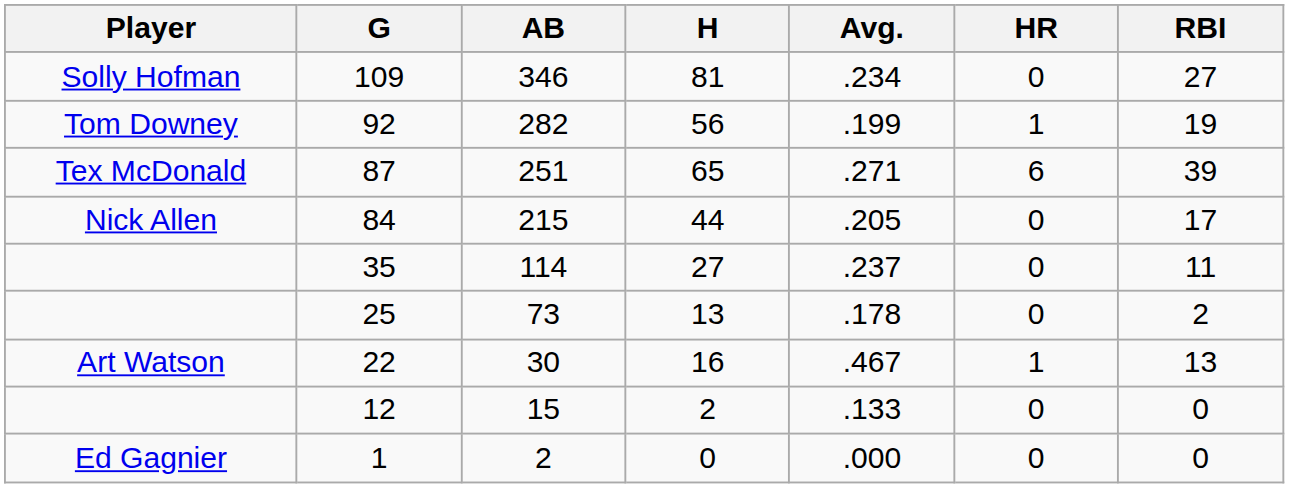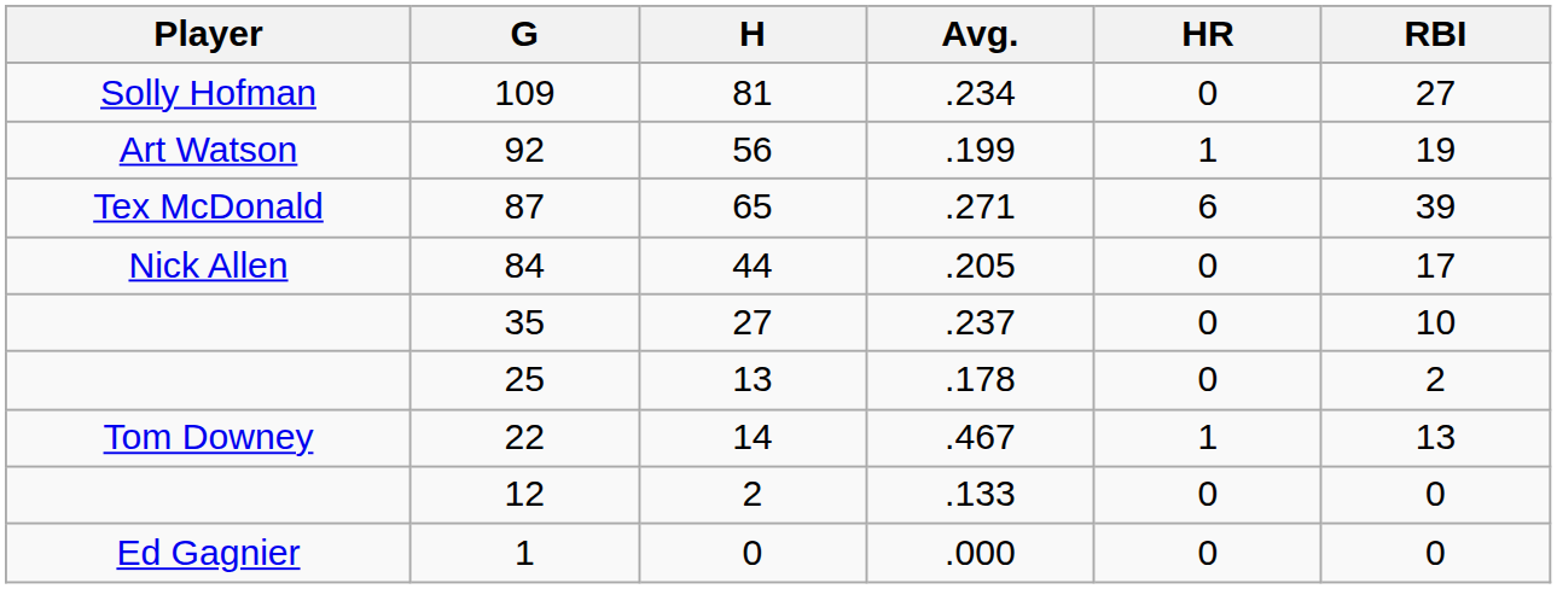- column: AB | 346 | 282 | 251 | 215 | 114 | 73 | 30 | 15 | 2
92 | Player: Tom Downey -> Art Watson
35 | RBI: 11 -> 10
22 | Player: Art Watson -> Tom Downey
22 | H: 16 -> 14
